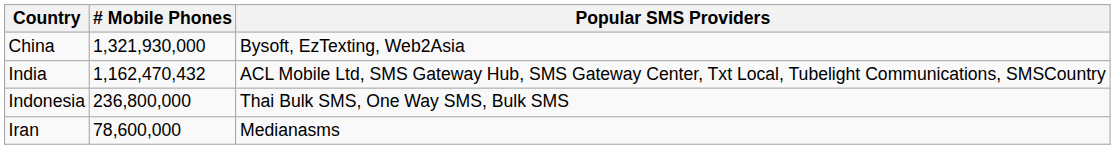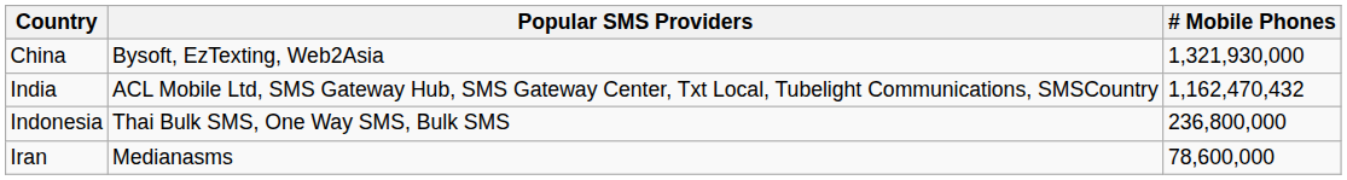columns swapped: # Mobile Phones <-> Popular SMS Providers
